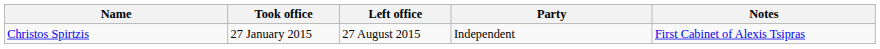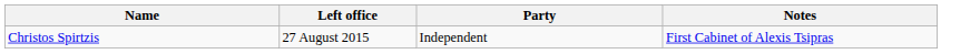- column: Took office | 27 January 2015
